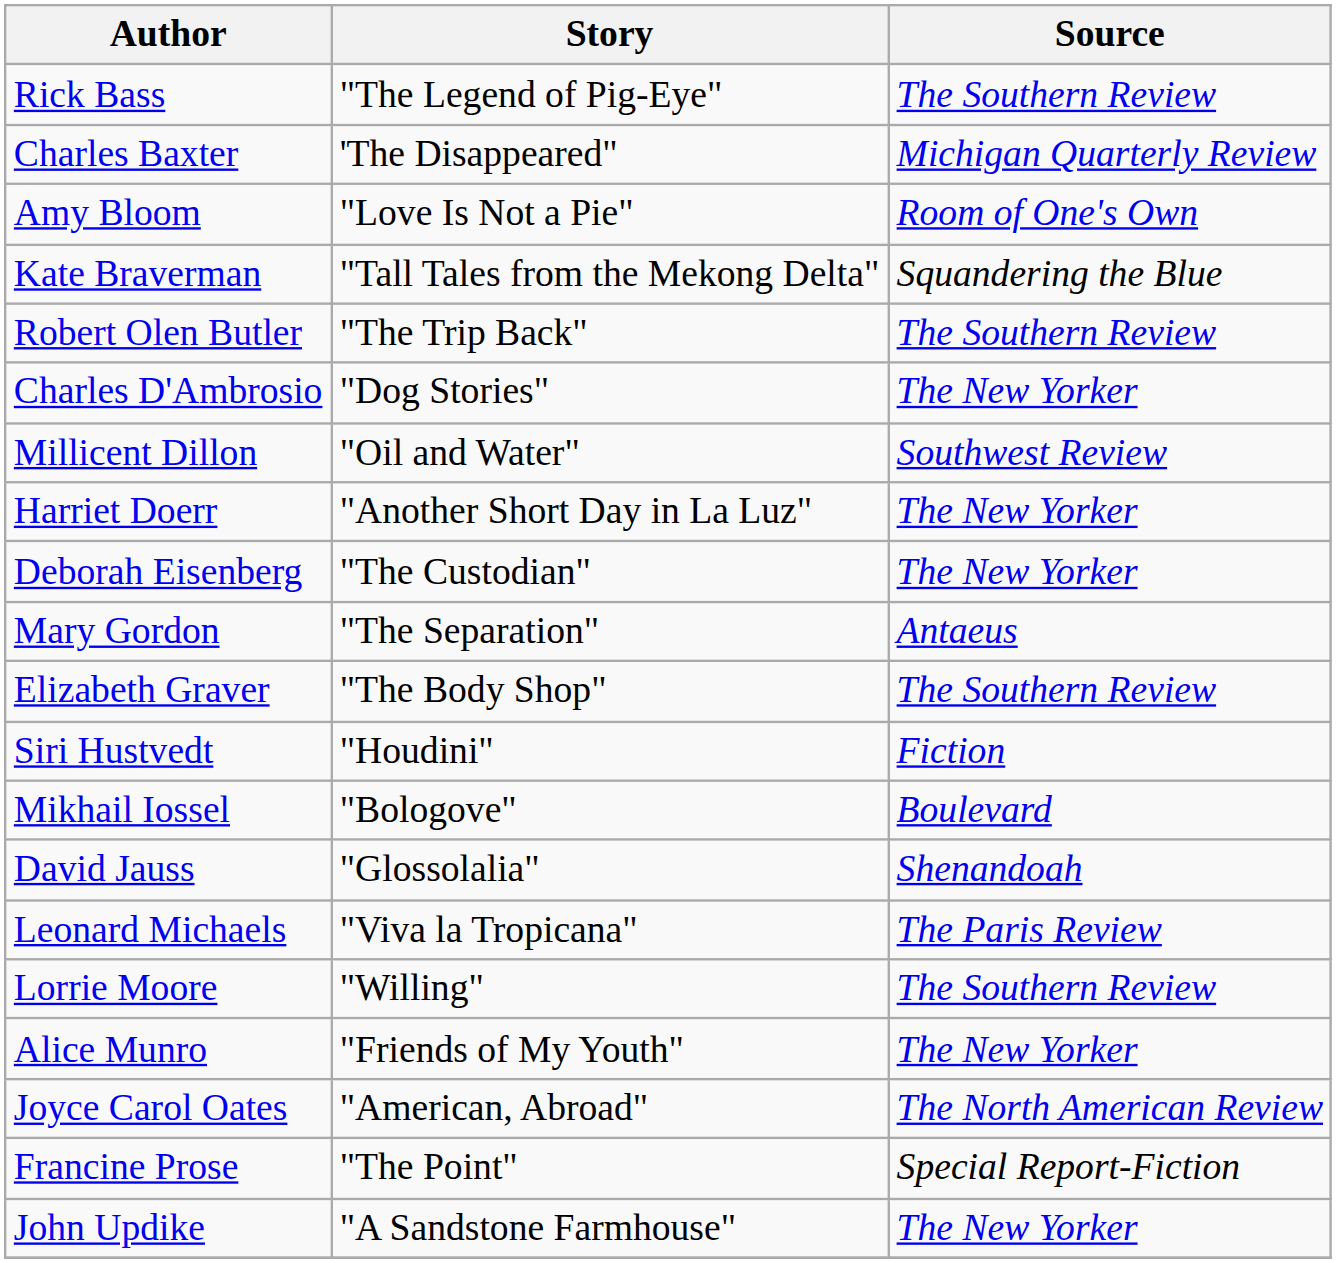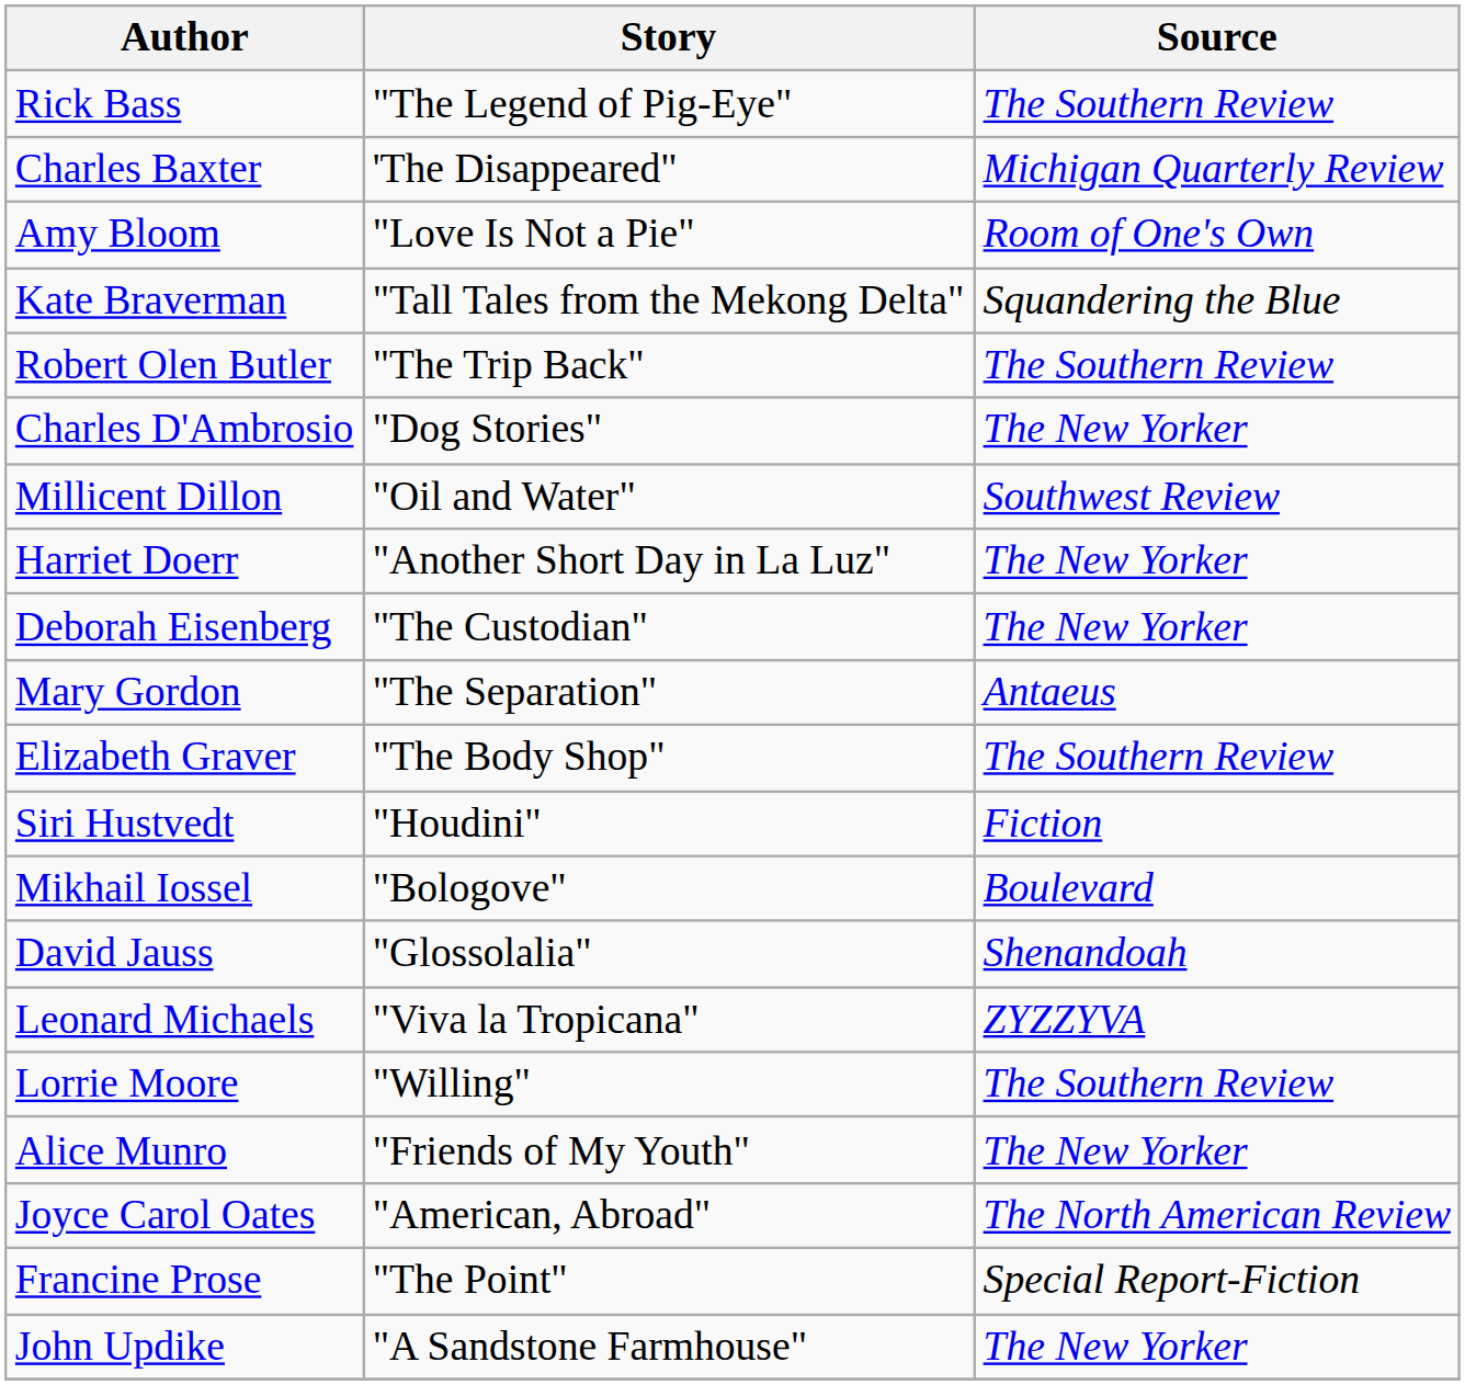Leonard Michaels | Source: The Paris Review -> ZYZZYVA
